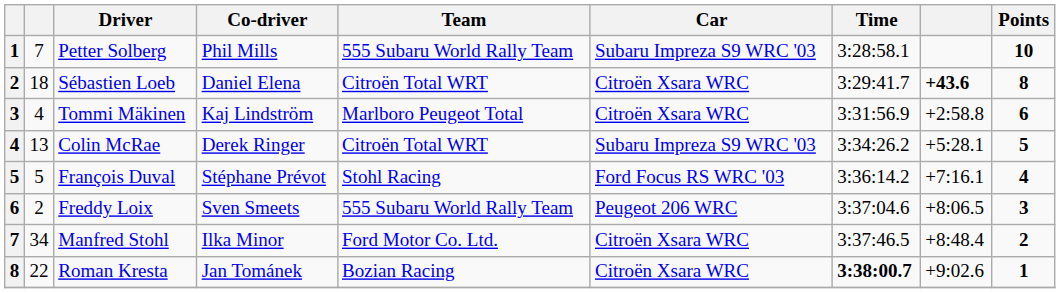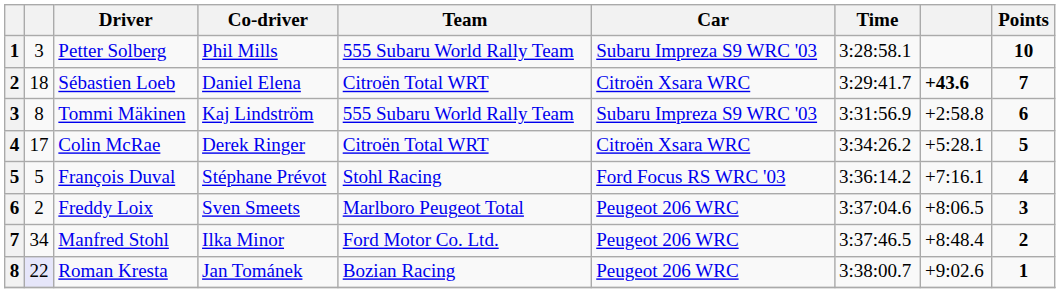Petter Solberg | column 2: 7 -> 3
Sébastien Loeb | Points: 8 -> 7
Tommi Mäkinen | column 2: 4 -> 8
Tommi Mäkinen | Team: Marlboro Peugeot Total -> 555 Subaru World Rally Team
Tommi Mäkinen | Car: Citroën Xsara WRC -> Subaru Impreza S9 WRC '03
Colin McRae | column 2: 13 -> 17
Colin McRae | Car: Subaru Impreza S9 WRC '03 -> Citroën Xsara WRC
Freddy Loix | Team: 555 Subaru World Rally Team -> Marlboro Peugeot Total
Manfred Stohl | Car: Citroën Xsara WRC -> Peugeot 206 WRC
Roman Kresta | column 2: no background -> lavender background
Roman Kresta | Car: Citroën Xsara WRC -> Peugeot 206 WRC
Roman Kresta | Time: bold -> normal
